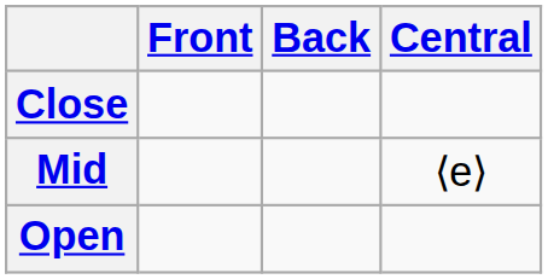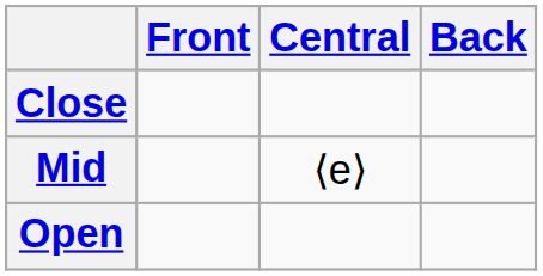columns swapped: Central <-> Back
